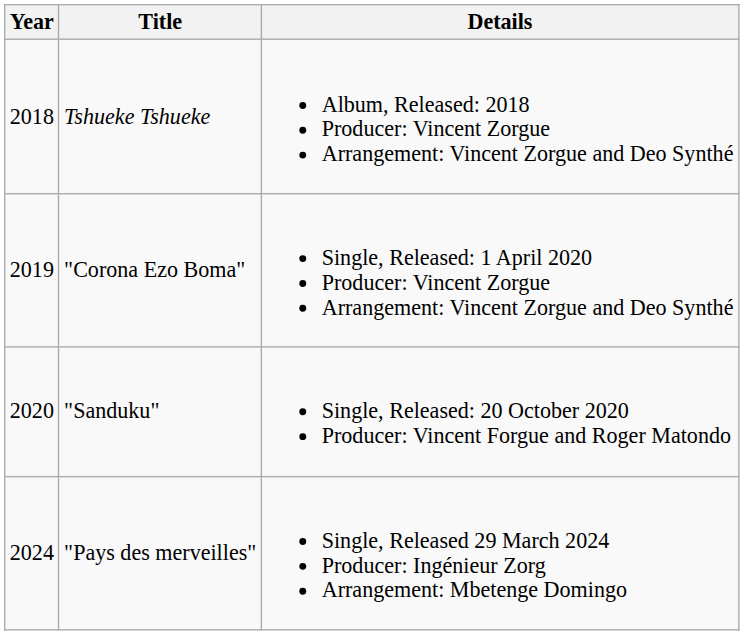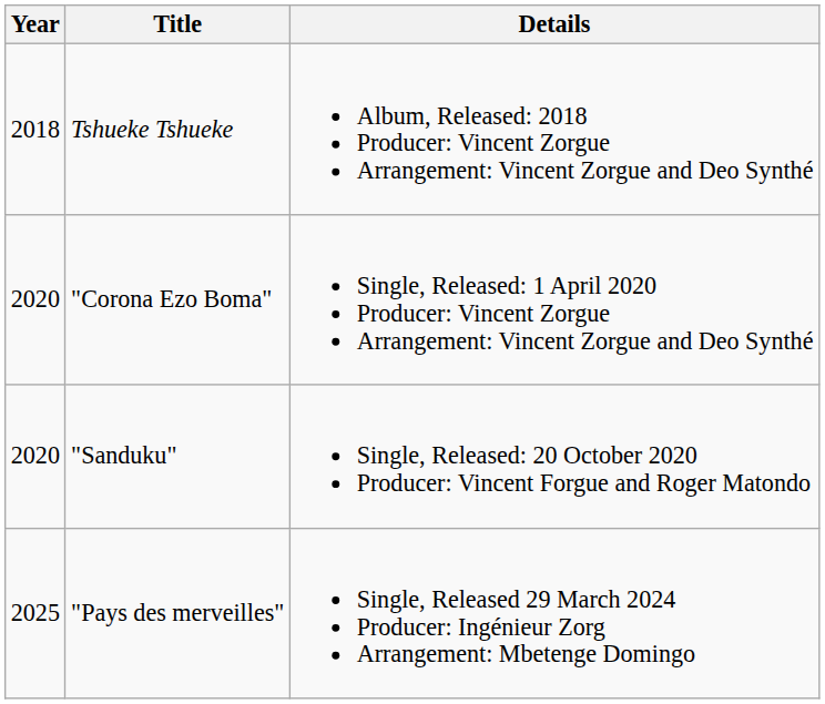"Corona Ezo Boma" | Year: 2019 -> 2020
"Pays des merveilles" | Year: 2024 -> 2025
